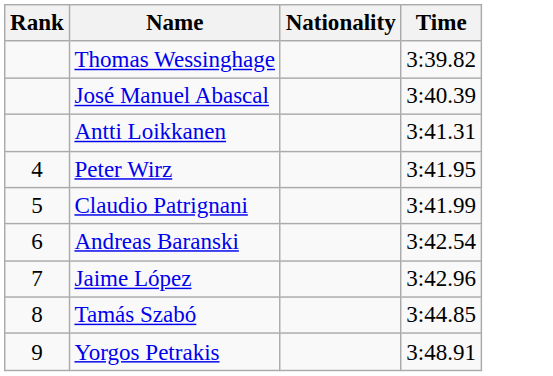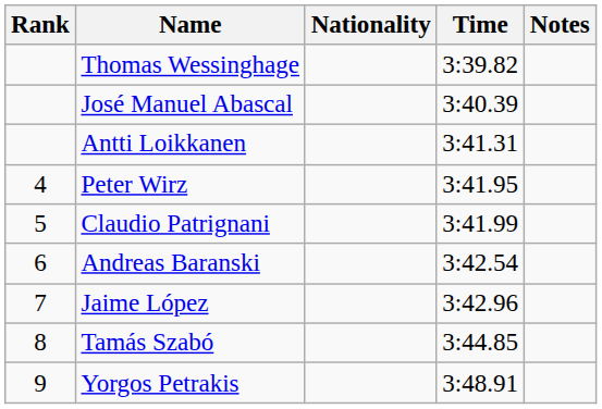+ column: Notes
